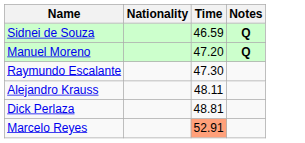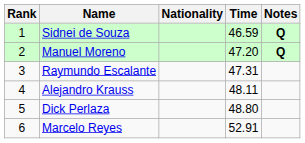+ column: Rank | 1 | 2 | 3 | 4 | 5 | 6
Raymundo Escalante | Time: 47.30 -> 47.31
Dick Perlaza | Time: 48.81 -> 48.80
Marcelo Reyes | Time: lightsalmon background -> no background
